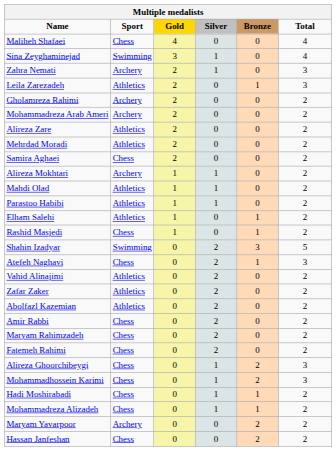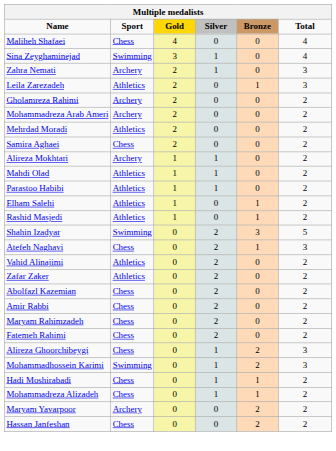- row: Alireza Zare | Athletics | 2 | 0 | 0 | 2
Rashid Masjedi | Sport: Chess -> Athletics
Abolfazl Kazemian | Sport: Athletics -> Chess
Mohammadhossein Karimi | Sport: Chess -> Swimming
